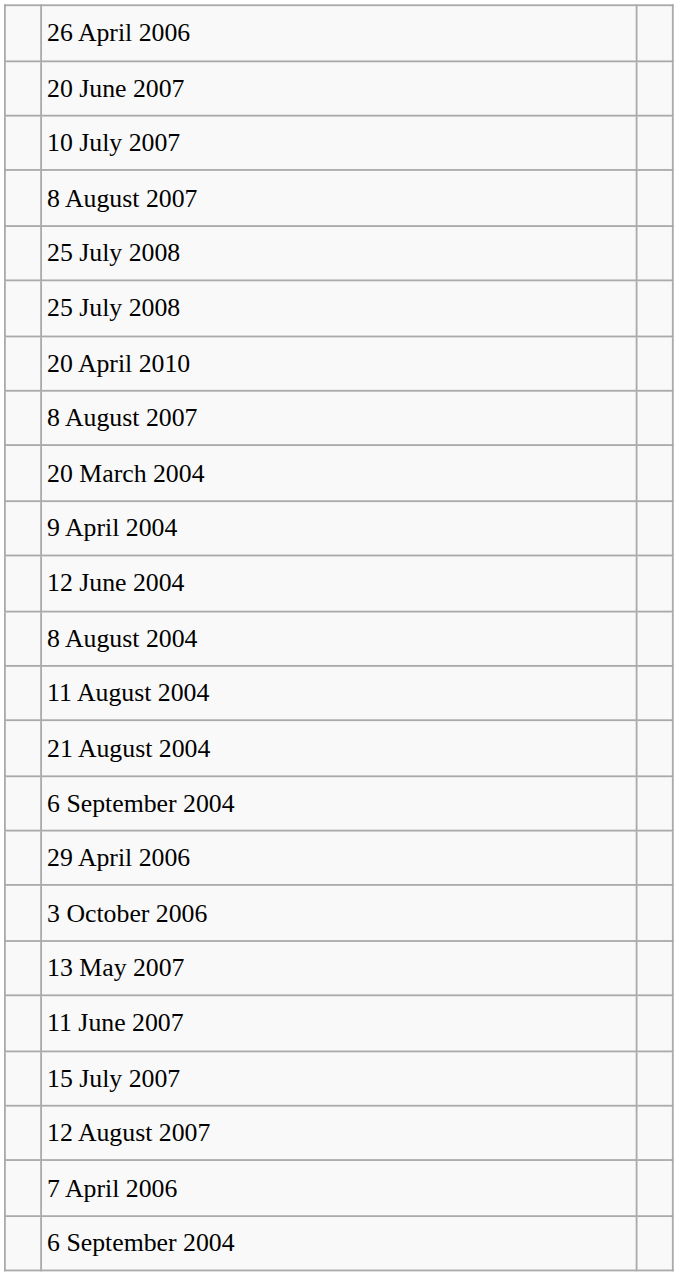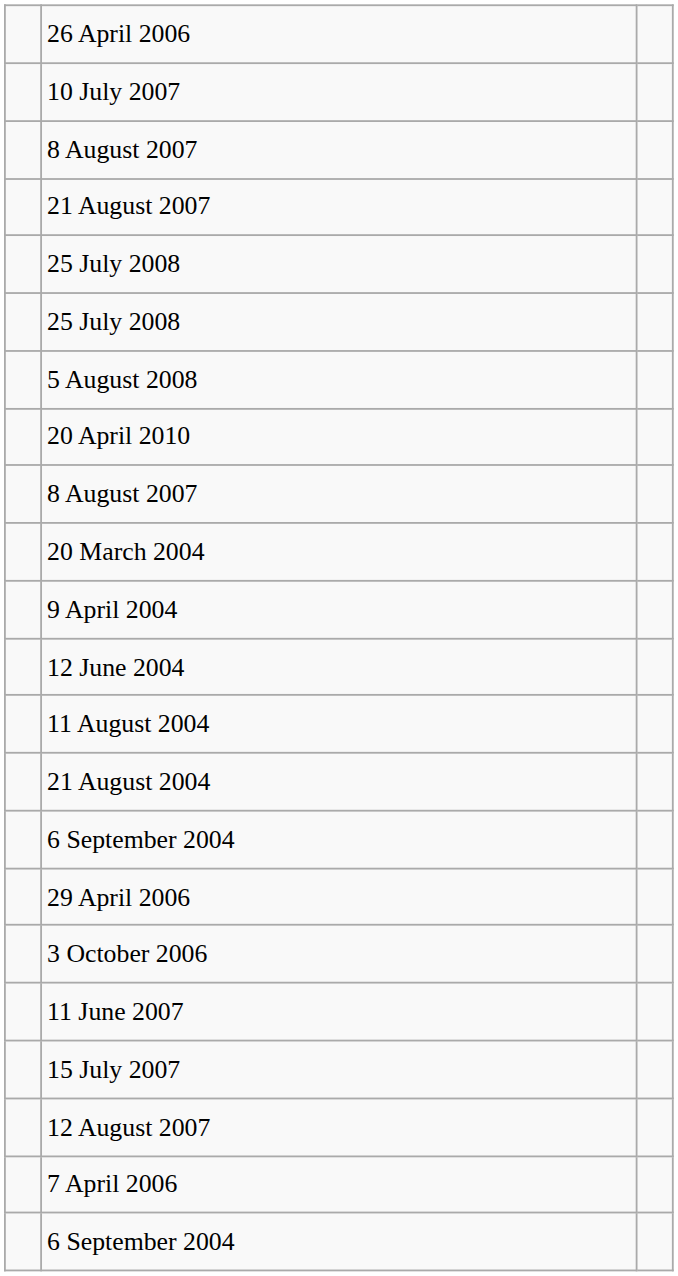- row: 20 June 2007
+ row: 21 August 2007
+ row: 5 August 2008
- row: 8 August 2004
- row: 13 May 2007
